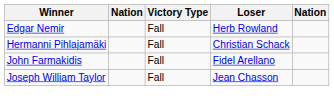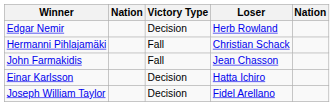Edgar Nemir | Victory Type: Fall -> Decision
John Farmakidis | Loser: Fidel Arellano -> Jean Chasson
+ row: Einar Karlsson | Decision | Hatta Ichiro
Joseph William Taylor | Victory Type: Fall -> Decision
Joseph William Taylor | Loser: Jean Chasson -> Fidel Arellano
